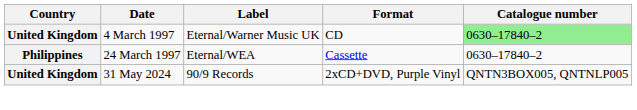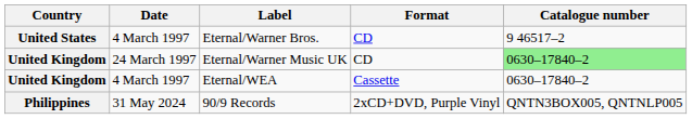+ row: United States | 4 March 1997 | Eternal/Warner Bros. | CD | 9 46517–2
Eternal/Warner Music UK | Date: 4 March 1997 -> 24 March 1997
Eternal/WEA | Country: Philippines -> United Kingdom
Eternal/WEA | Date: 24 March 1997 -> 4 March 1997
90/9 Records | Country: United Kingdom -> Philippines
